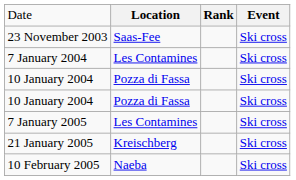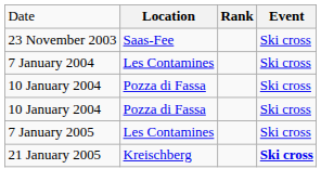21 January 2005 | column 4: normal -> bold
- row: 10 February 2005 | Naeba | Ski cross
